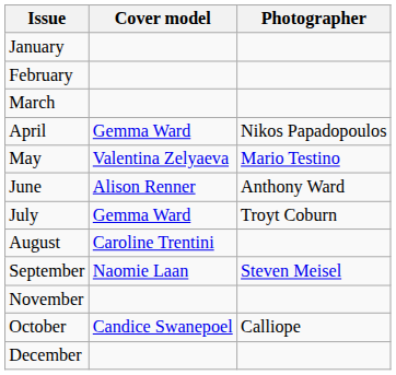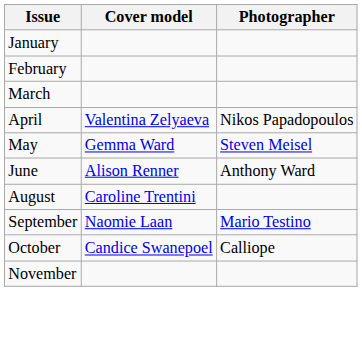April | Cover model: Gemma Ward -> Valentina Zelyaeva
May | Cover model: Valentina Zelyaeva -> Gemma Ward
May | Photographer: Mario Testino -> Steven Meisel
- row: July | Gemma Ward | Troyt Coburn
September | Photographer: Steven Meisel -> Mario Testino
rows swapped: October <-> November
- row: December
